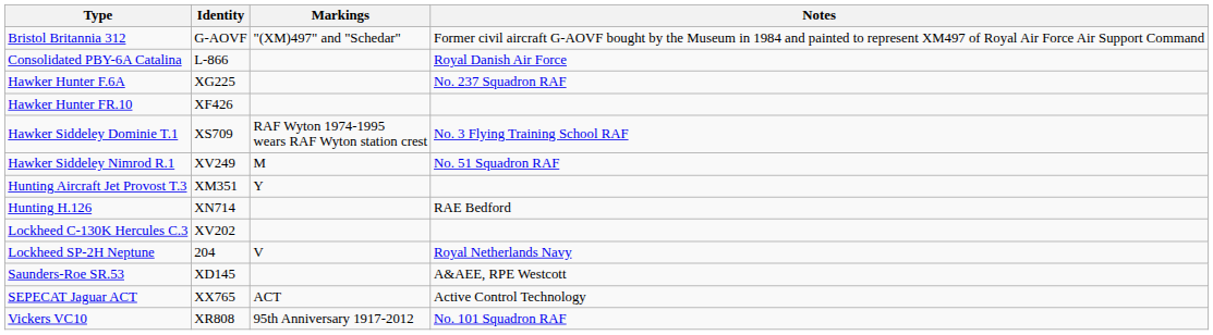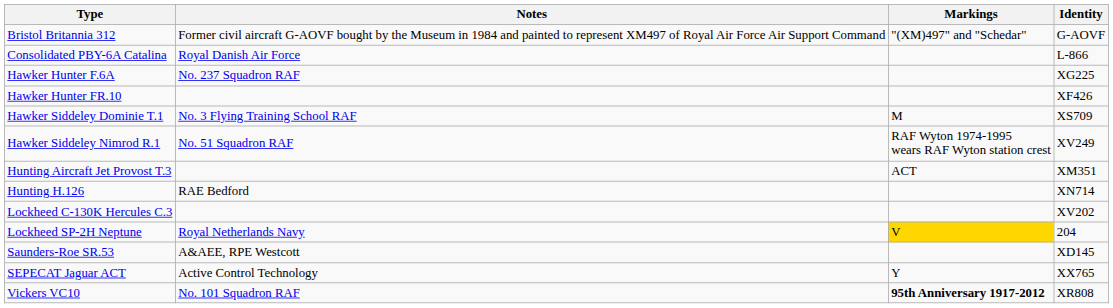columns swapped: Identity <-> Notes
Hawker Siddeley Dominie T.1 | Markings: RAF Wyton 1974-1995 wears RAF Wyton station crest -> M
Hawker Siddeley Nimrod R.1 | Markings: M -> RAF Wyton 1974-1995 wears RAF Wyton station crest
Hunting Aircraft Jet Provost T.3 | Markings: Y -> ACT
Lockheed SP-2H Neptune | Markings: no background -> gold background
SEPECAT Jaguar ACT | Markings: ACT -> Y
Vickers VC10 | Markings: normal -> bold
